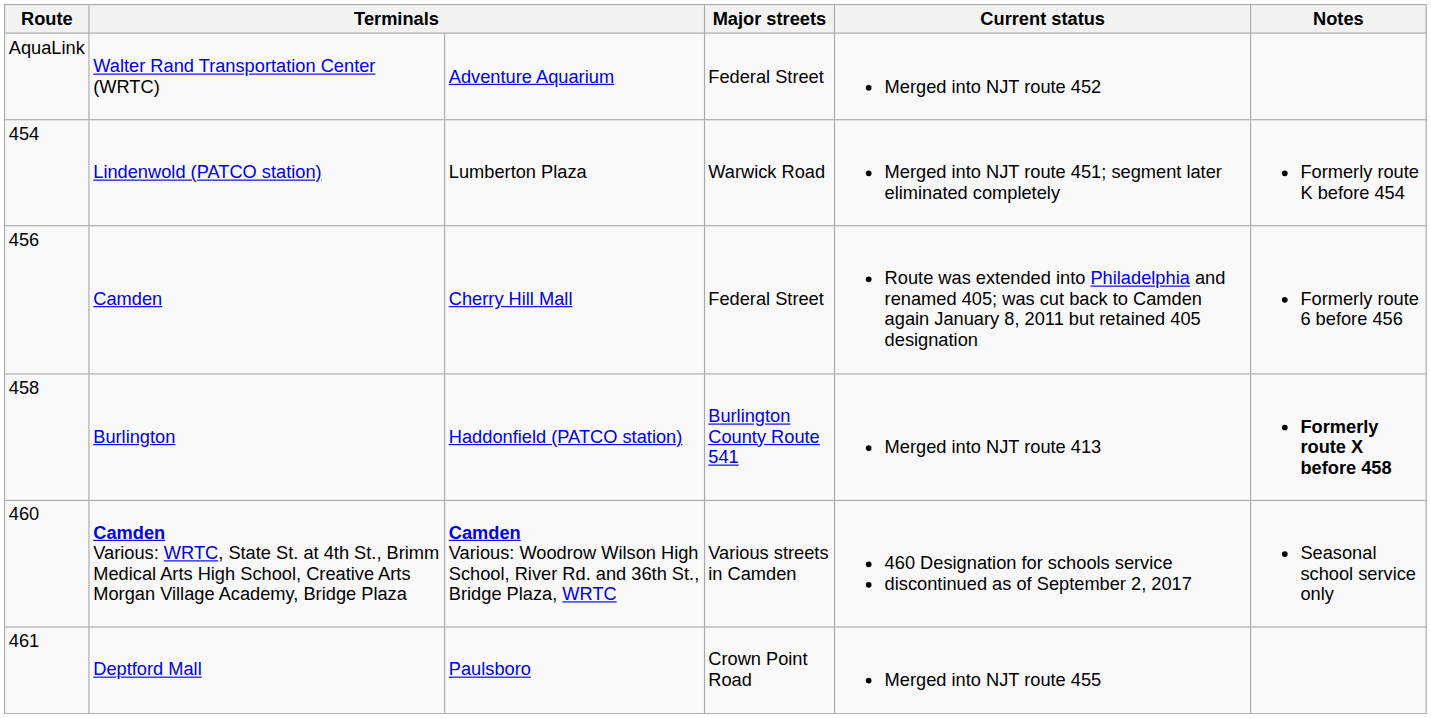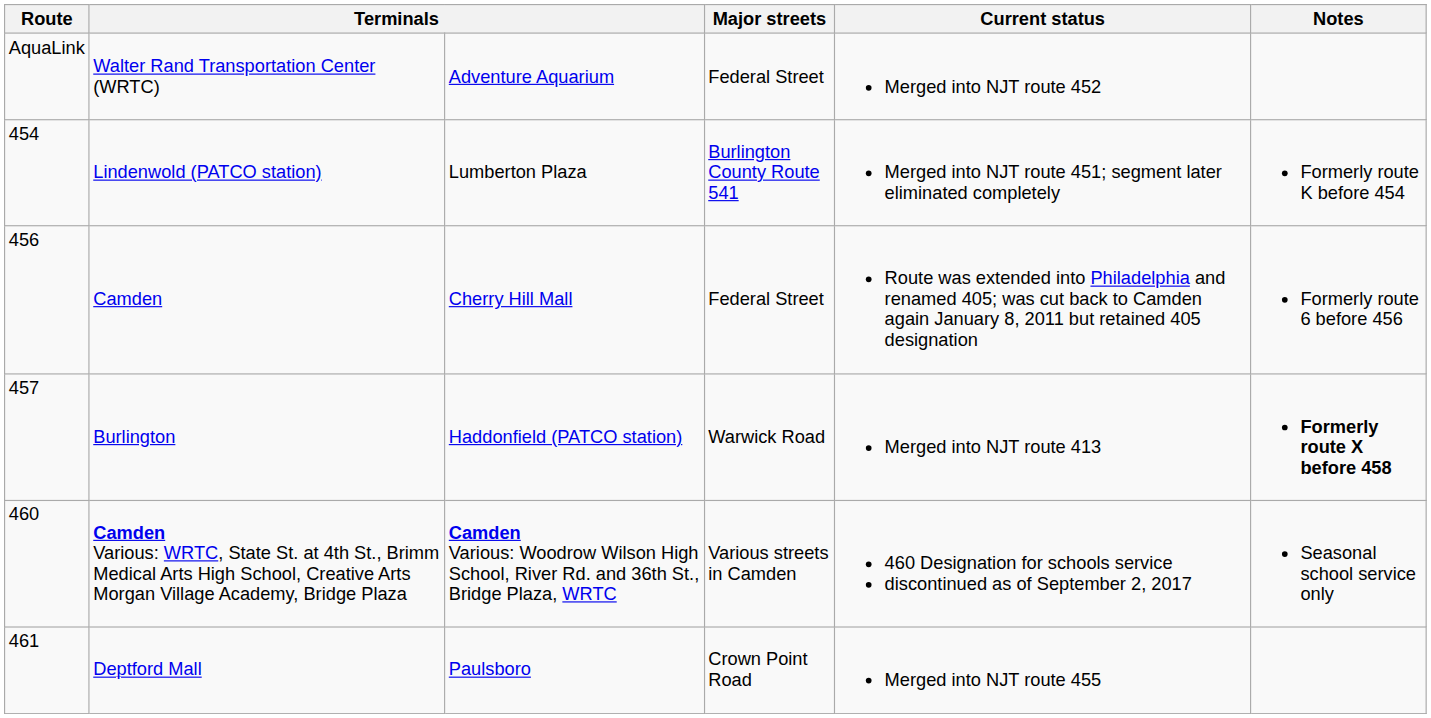Lindenwold (PATCO station) | Major streets: Warwick Road -> Burlington County Route 541
Burlington | Route: 458 -> 457
Burlington | Major streets: Burlington County Route 541 -> Warwick Road
